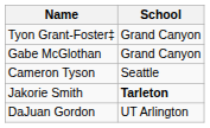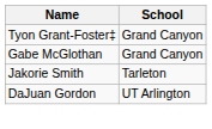- row: Cameron Tyson | Seattle
Jakorie Smith | School: bold -> normal
